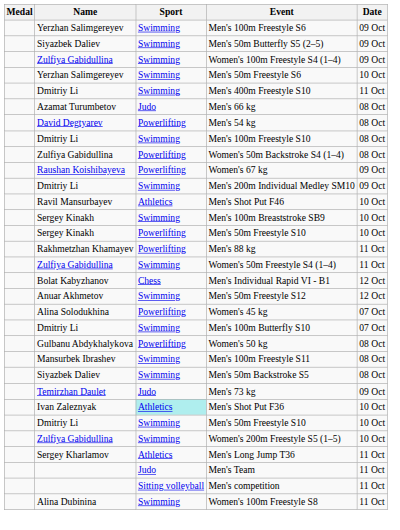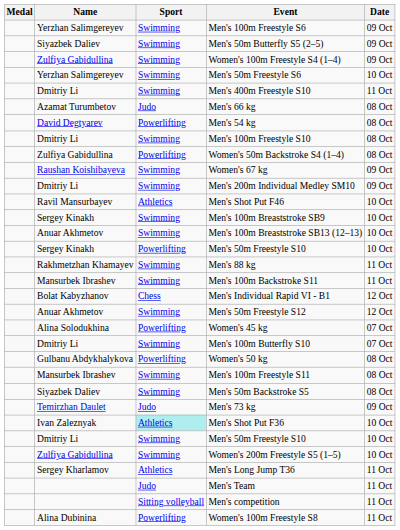Women's 67 kg | Sport: Powerlifting -> Swimming
+ row: Anuar Akhmetov | Swimming | Men's 100m Breaststroke SB13 (12–13) | 10 Oct
Men's 88 kg | Sport: Powerlifting -> Swimming
+ row: Mansurbek Ibrashev | Swimming | Men's 100m Backstroke S11 | 11 Oct
- row: Zulfiya Gabidullina | Swimming | Women's 50m Freestyle S4 (1–4) | 11 Oct
Women's 100m Freestyle S8 | Sport: Swimming -> Powerlifting
